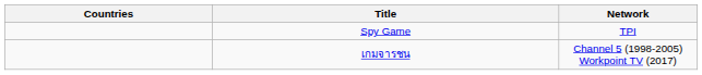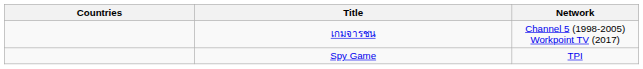rows swapped: เกมจารชน <-> Spy Game
